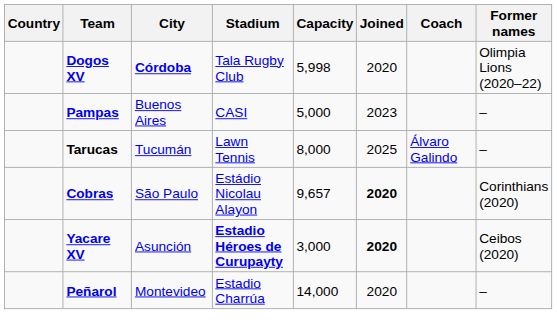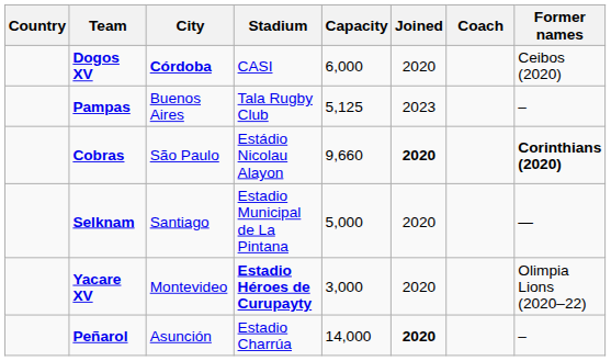Dogos XV | Stadium: Tala Rugby Club -> CASI
Dogos XV | Capacity: 5,998 -> 6,000
Dogos XV | Former names: Olimpia Lions (2020–22) -> Ceibos (2020)
Pampas | Stadium: CASI -> Tala Rugby Club
Pampas | Capacity: 5,000 -> 5,125
- row: Tarucas | Tucumán | Lawn Tennis | 8,000 | 2025 | Álvaro Galindo | –
Cobras | Capacity: 9,657 -> 9,660
Cobras | Former names: normal -> bold
+ row: Selknam | Santiago | Estadio Municipal de La Pintana | 5,000 | 2020 | —
Yacare XV | City: Asunción -> Montevideo
Yacare XV | Joined: bold -> normal
Yacare XV | Former names: Ceibos (2020) -> Olimpia Lions (2020–22)
Peñarol | City: Montevideo -> Asunción
Peñarol | Joined: normal -> bold
